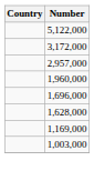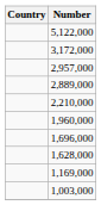+ row: 2,889,000
+ row: 2,210,000
